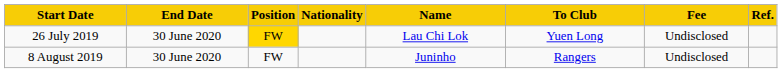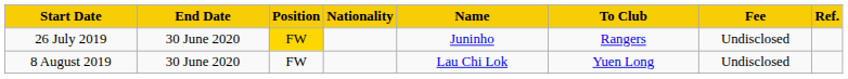26 July 2019 | Name: Lau Chi Lok -> Juninho
26 July 2019 | To Club: Yuen Long -> Rangers
8 August 2019 | Name: Juninho -> Lau Chi Lok
8 August 2019 | To Club: Rangers -> Yuen Long
